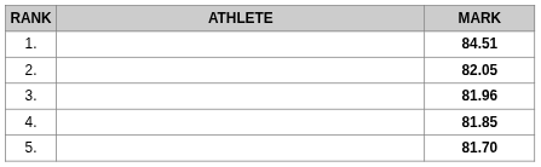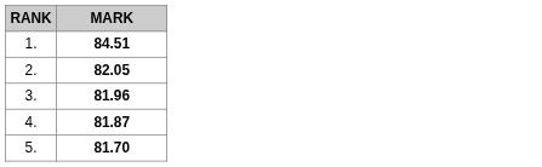- column: ATHLETE
4. | MARK: 81.85 -> 81.87
